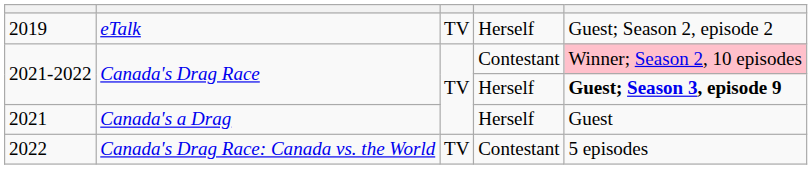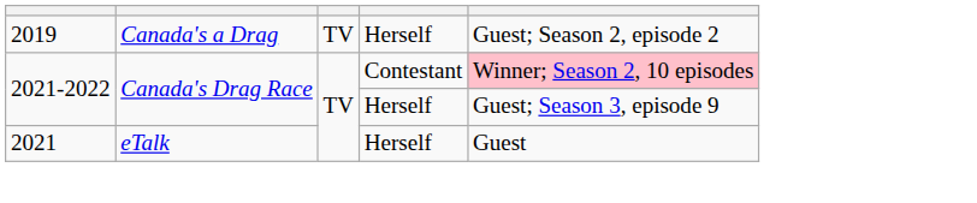2019 | column 2: eTalk -> Canada's a Drag
2021-2022 / Herself | column 5: bold -> normal
2021 | column 2: Canada's a Drag -> eTalk
- row: 2022 | Canada's Drag Race: Canada vs. the World | TV | Contestant | 5 episodes
